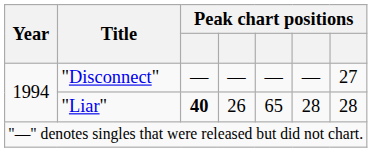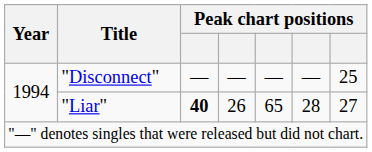"Disconnect" | column 7: 27 -> 25
"Liar" | column 7: 28 -> 27
